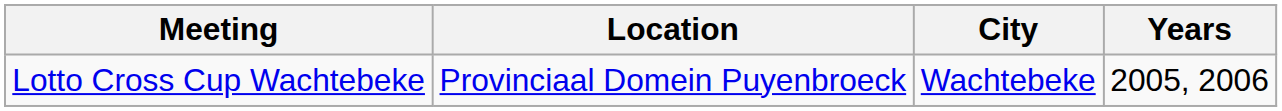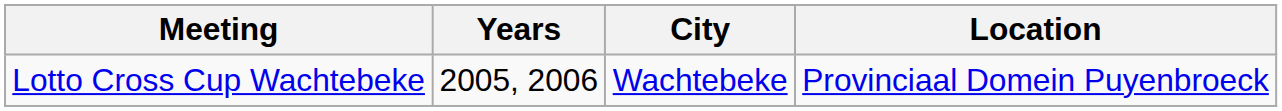columns swapped: Location <-> Years
